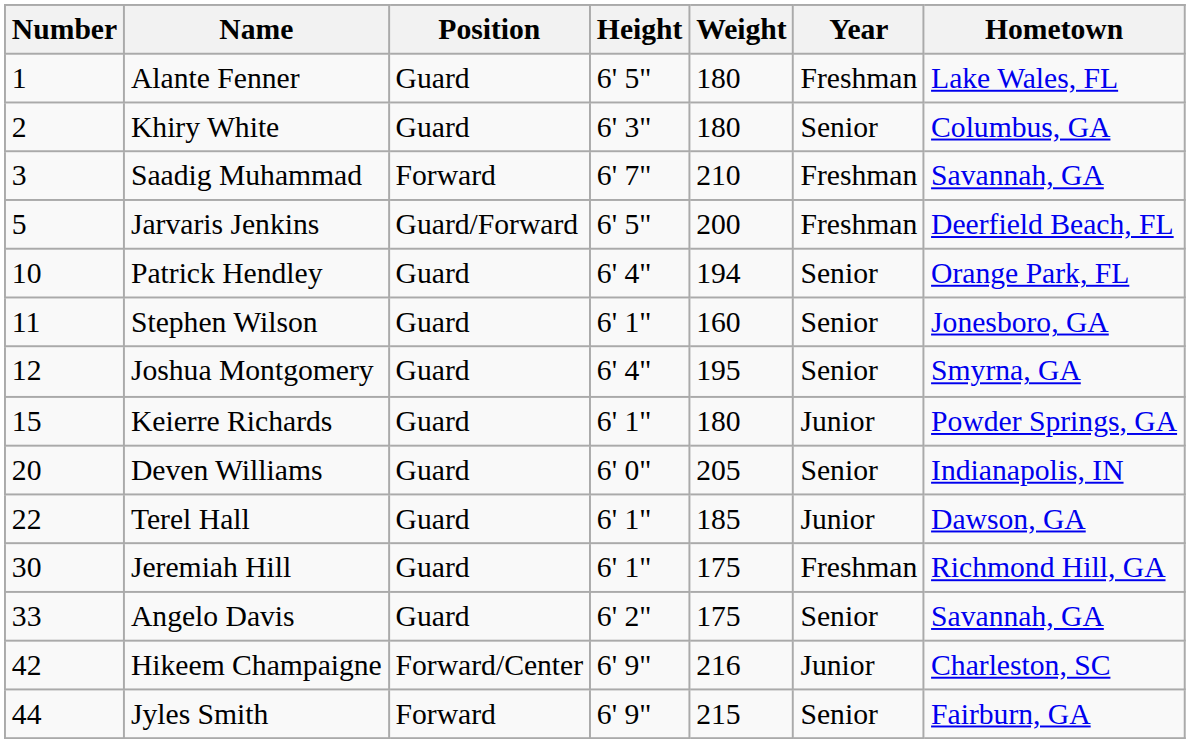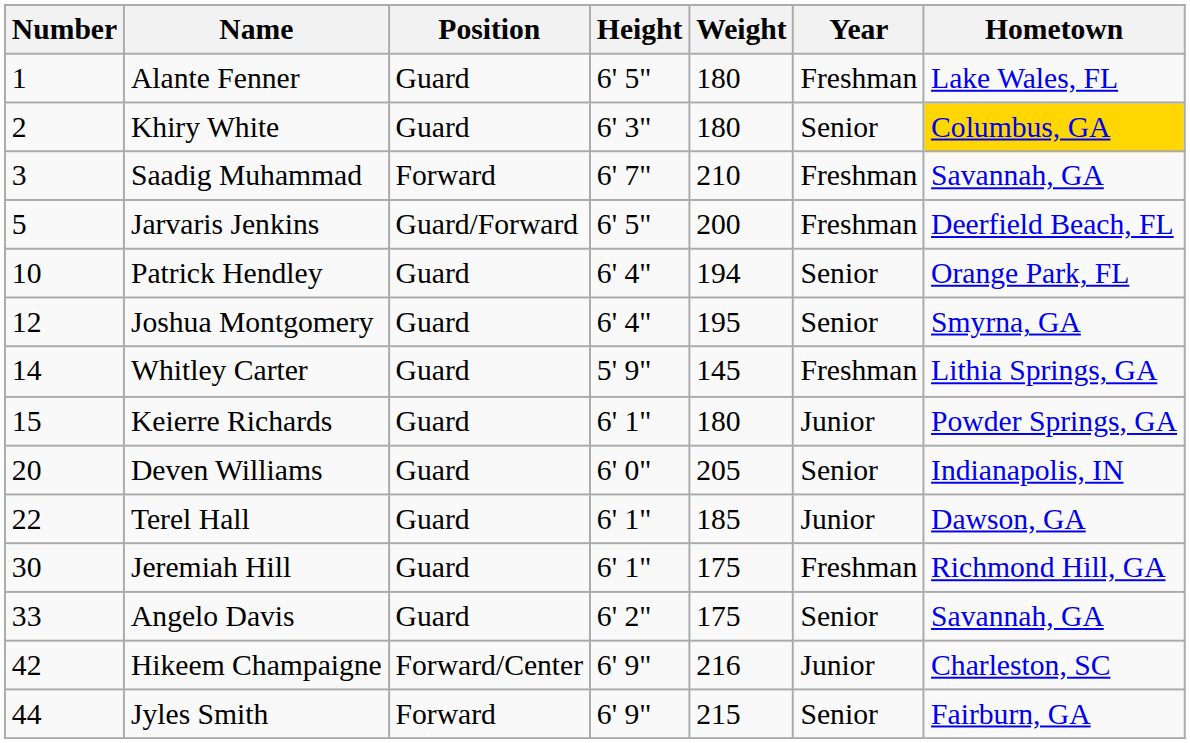Khiry White | Hometown: no background -> gold background
- row: 11 | Stephen Wilson | Guard | 6' 1" | 160 | Senior | Jonesboro, GA
+ row: 14 | Whitley Carter | Guard | 5' 9" | 145 | Freshman | Lithia Springs, GA
